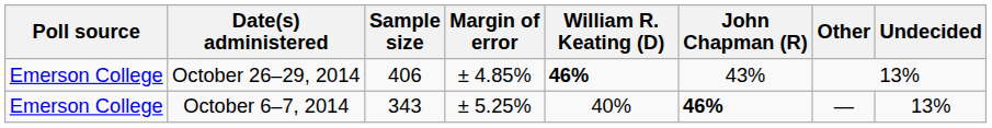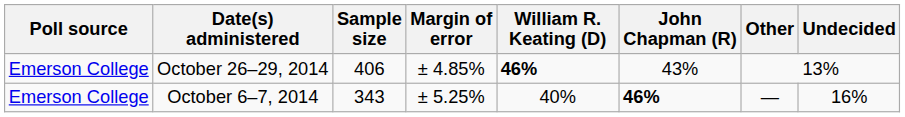October 6–7, 2014 | Undecided: 13% -> 16%
